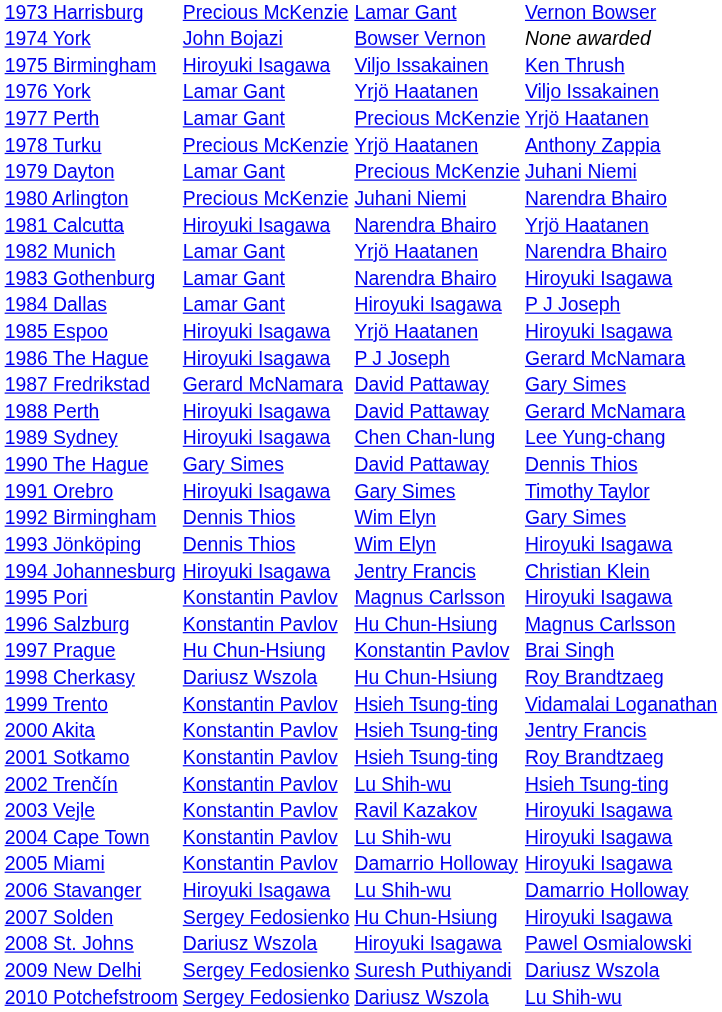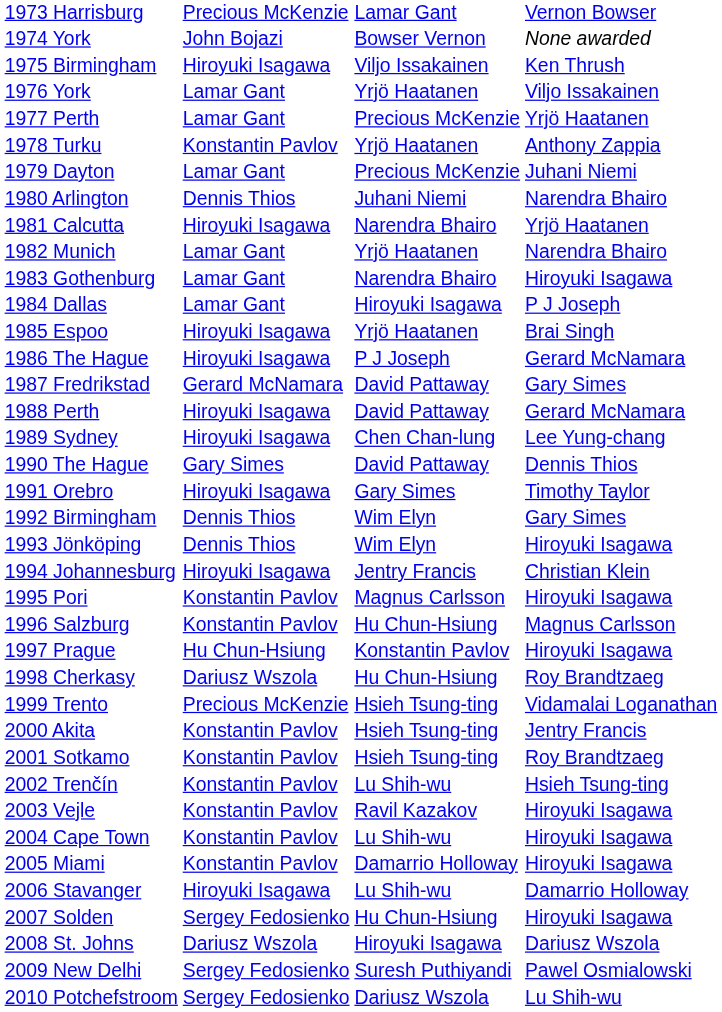1978 Turku | column 2: Precious McKenzie -> Konstantin Pavlov
1980 Arlington | column 2: Precious McKenzie -> Dennis Thios
1985 Espoo | column 4: Hiroyuki Isagawa -> Brai Singh
1997 Prague | column 4: Brai Singh -> Hiroyuki Isagawa
1999 Trento | column 2: Konstantin Pavlov -> Precious McKenzie
2008 St. Johns | column 4: Pawel Osmialowski -> Dariusz Wszola
2009 New Delhi | column 4: Dariusz Wszola -> Pawel Osmialowski
